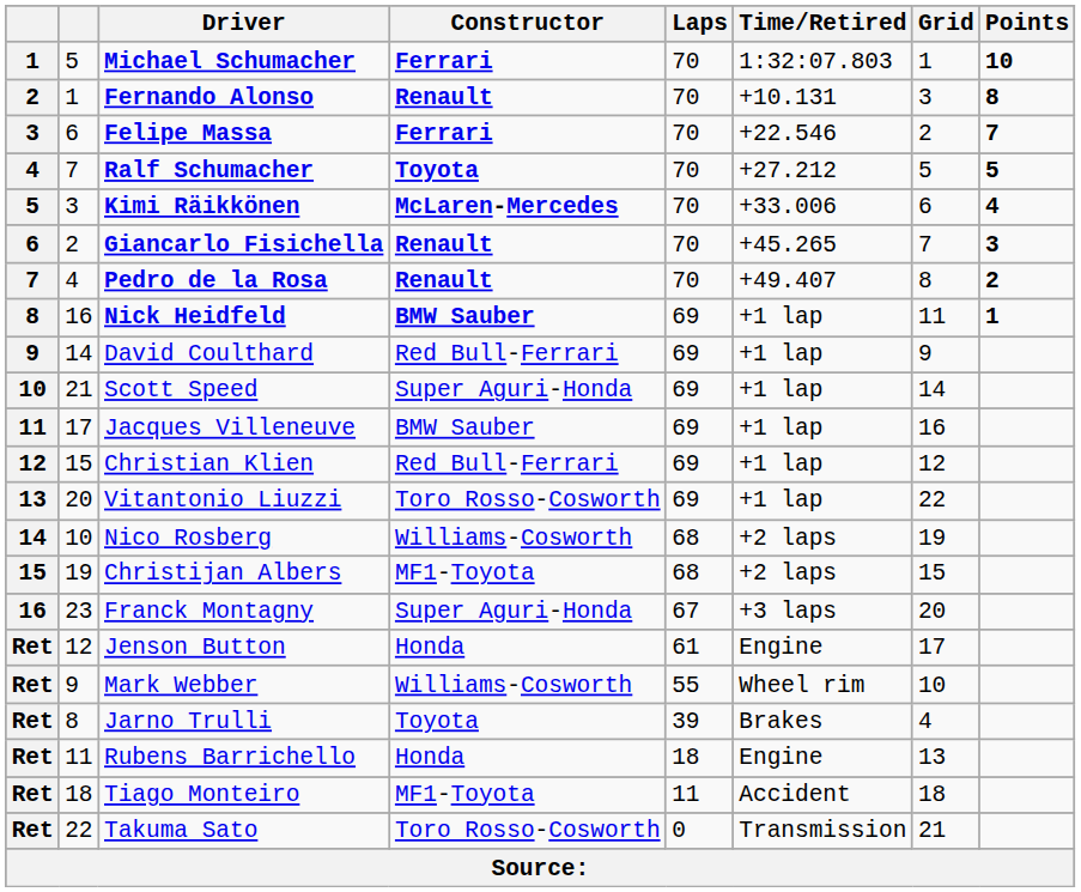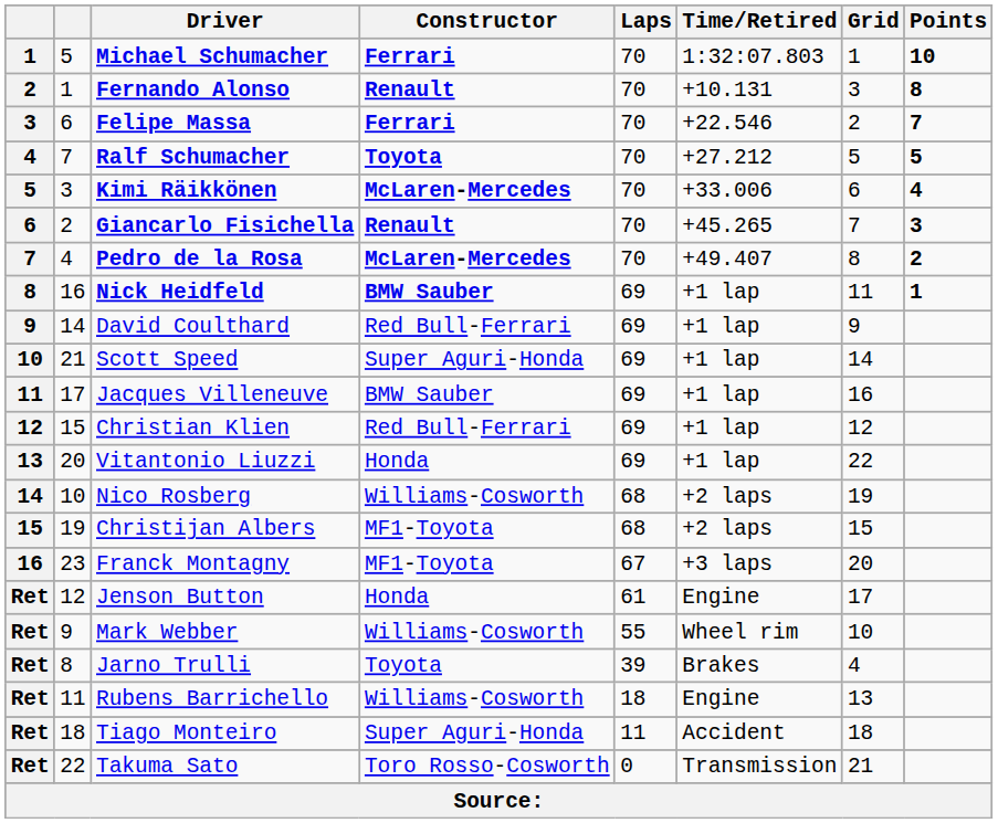Pedro de la Rosa | Constructor: Renault -> McLaren-Mercedes
Vitantonio Liuzzi | Constructor: Toro Rosso-Cosworth -> Honda
Franck Montagny | Constructor: Super Aguri-Honda -> MF1-Toyota
Rubens Barrichello | Constructor: Honda -> Williams-Cosworth
Tiago Monteiro | Constructor: MF1-Toyota -> Super Aguri-Honda
